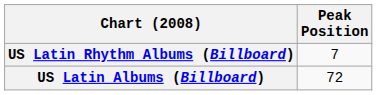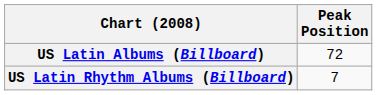rows swapped: US Latin Albums (Billboard) <-> US Latin Rhythm Albums (Billboard)
